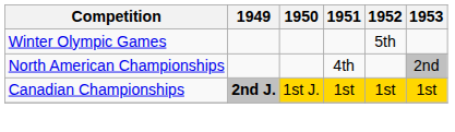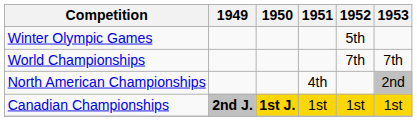+ row: World Championships | 7th | 7th
Canadian Championships | 1950: normal -> bold
